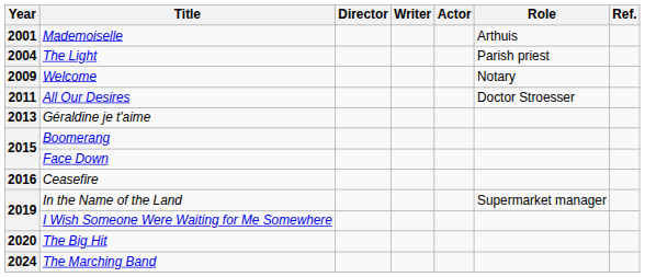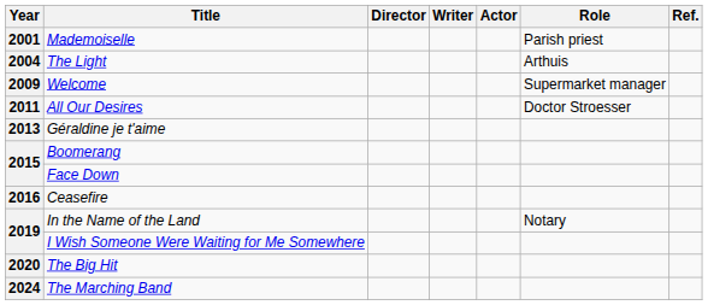Mademoiselle | Role: Arthuis -> Parish priest
The Light | Role: Parish priest -> Arthuis
Welcome | Role: Notary -> Supermarket manager
In the Name of the Land | Role: Supermarket manager -> Notary
